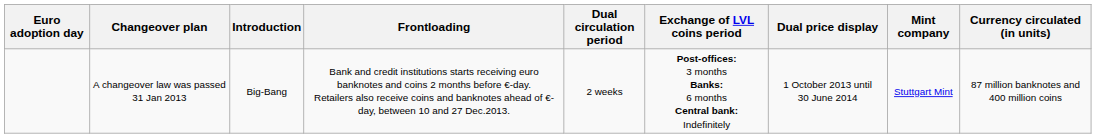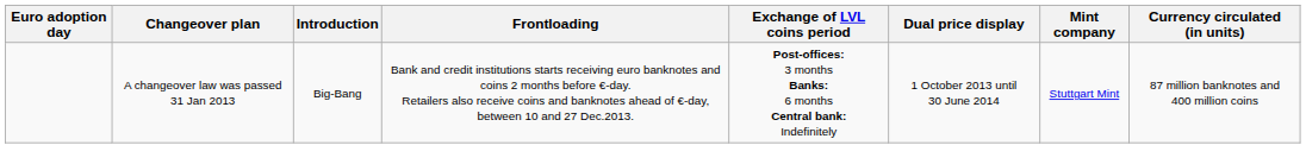- column: Dual circulation period | 2 weeks
